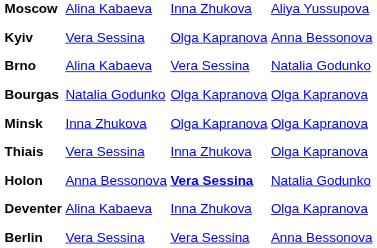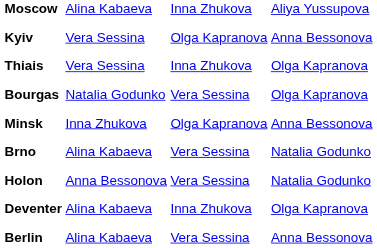rows swapped: Thiais <-> Brno
Bourgas | column 3: Olga Kapranova -> Vera Sessina
Minsk | column 4: Olga Kapranova -> Anna Bessonova
Holon | column 3: bold -> normal
Berlin | column 2: Vera Sessina -> Alina Kabaeva
